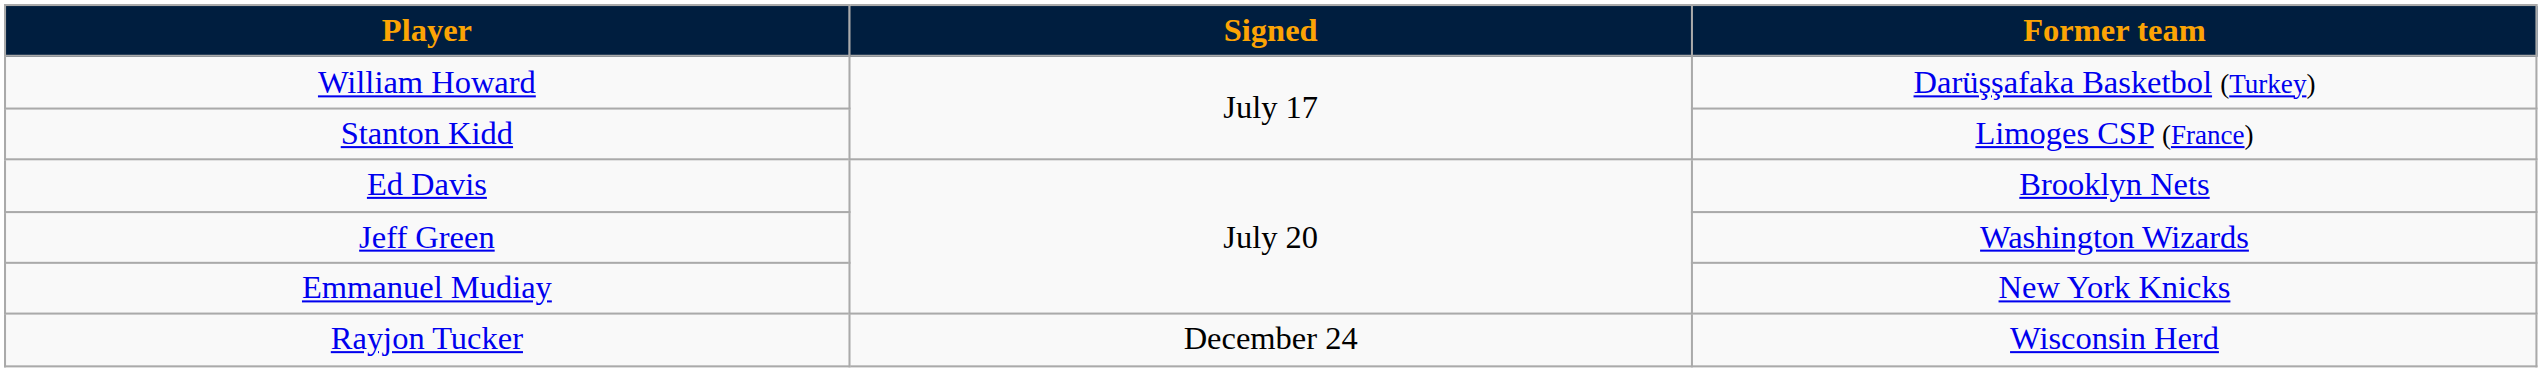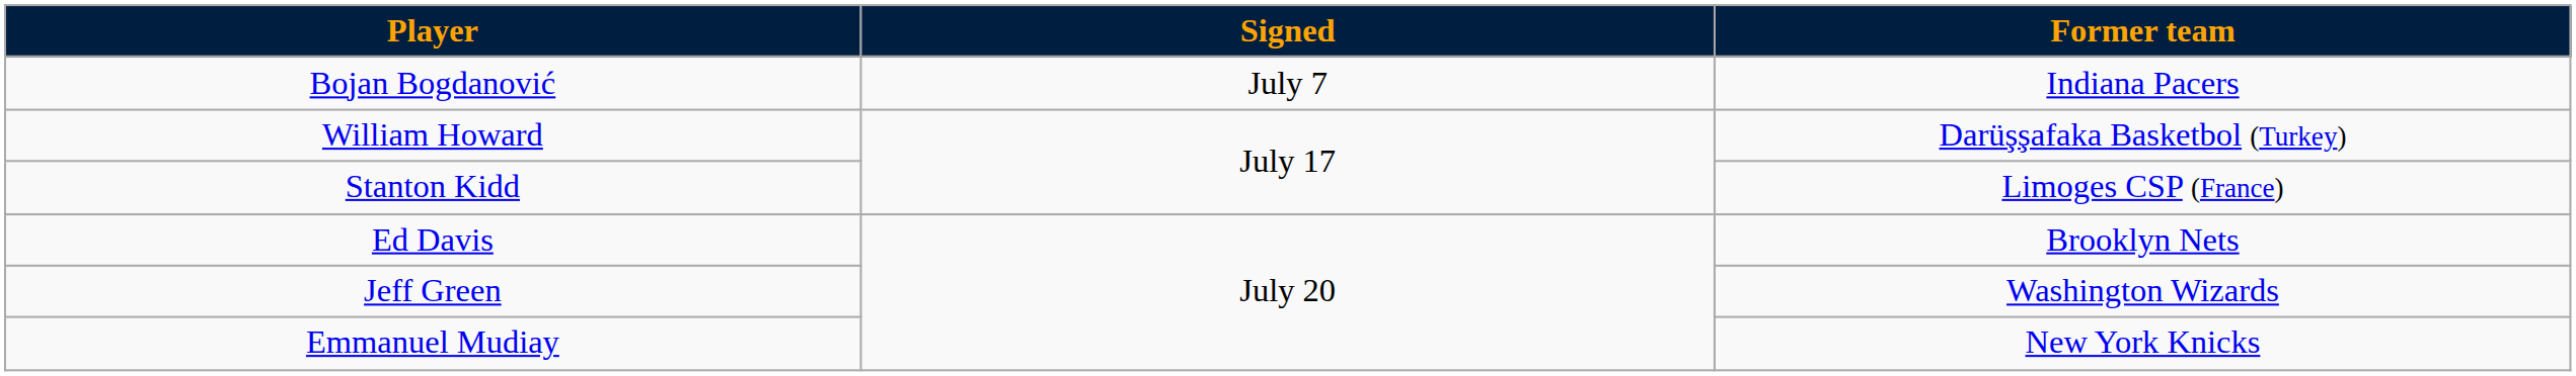+ row: Bojan Bogdanović | July 7 | Indiana Pacers
- row: Rayjon Tucker | December 24 | Wisconsin Herd
